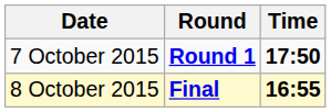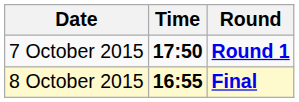columns swapped: Time <-> Round
